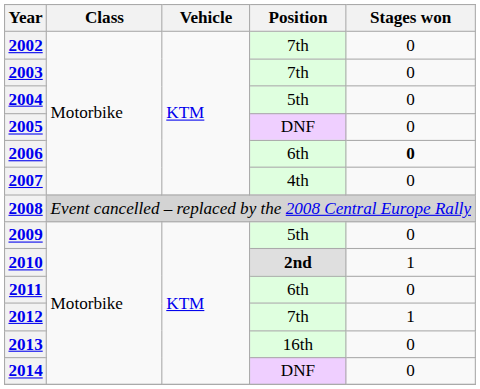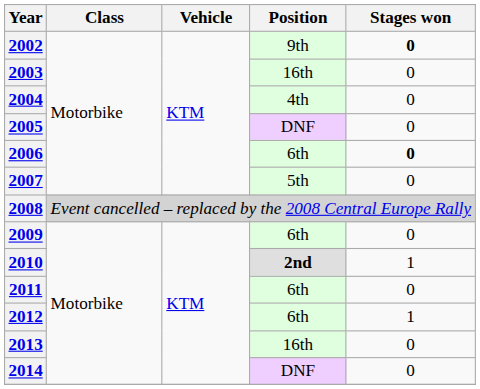2002 | Position: 7th -> 9th
2002 | Stages won: normal -> bold
2003 | Position: 7th -> 16th
2004 | Position: 5th -> 4th
2007 | Position: 4th -> 5th
2009 | Position: 5th -> 6th
2012 | Position: 7th -> 6th
